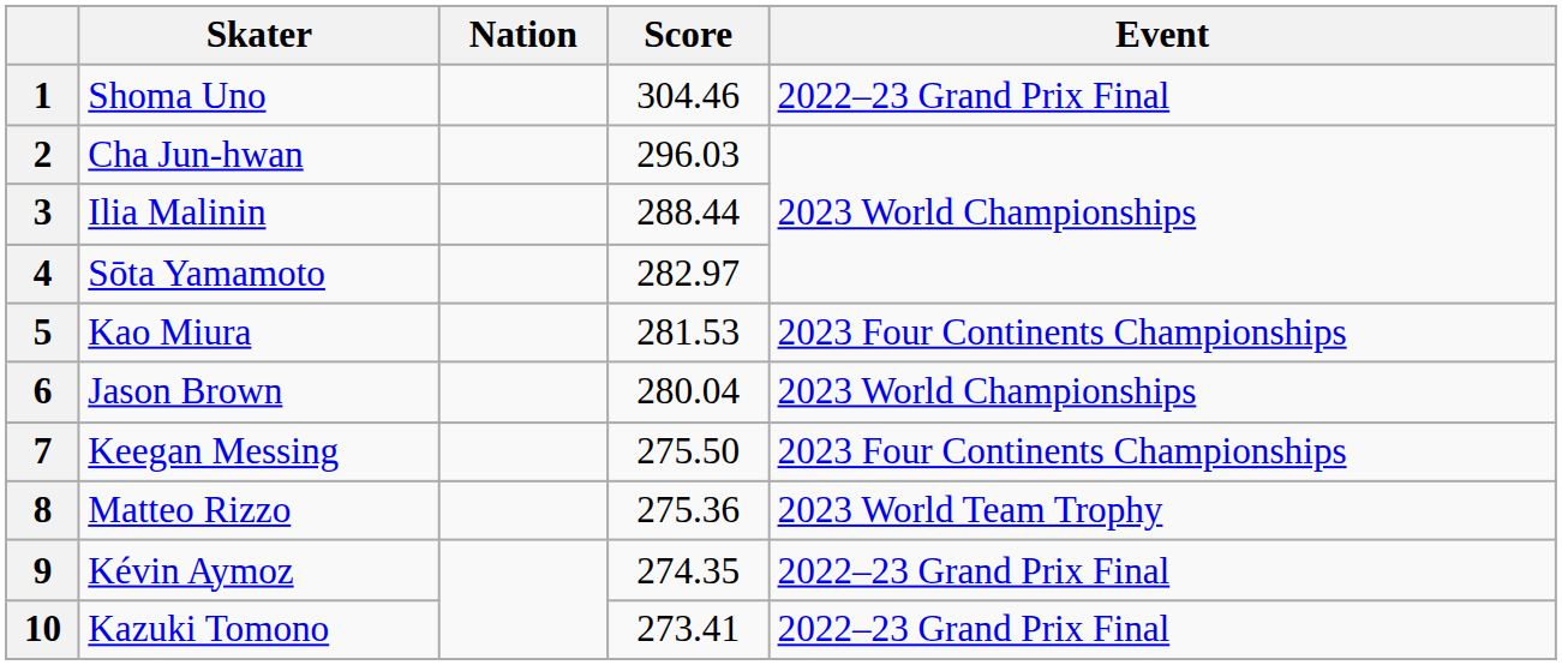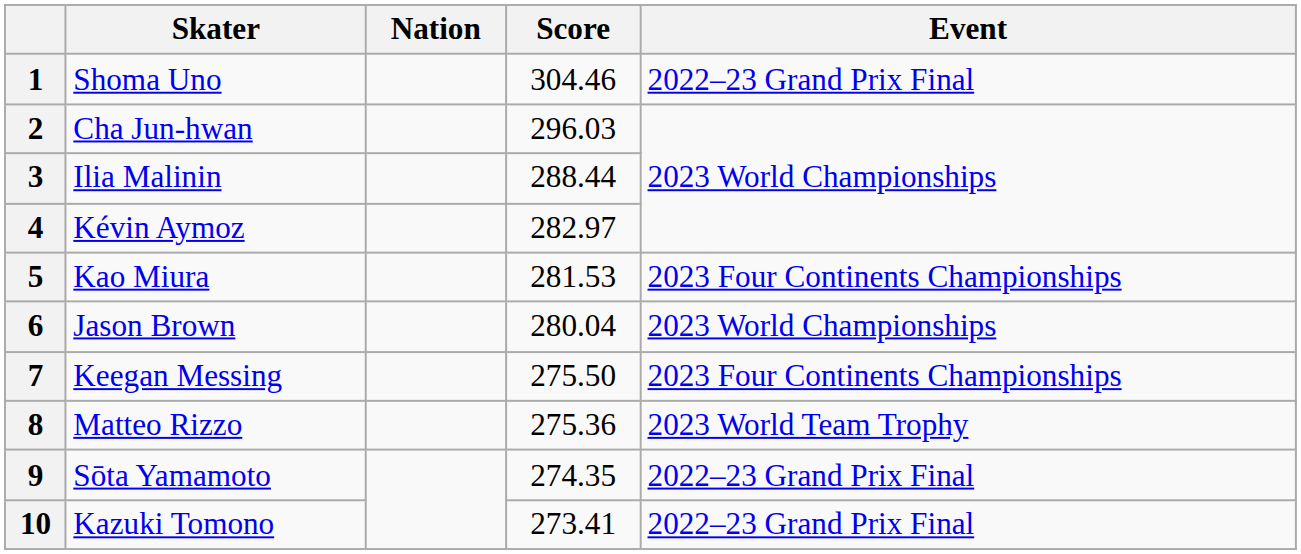4 | Skater: Sōta Yamamoto -> Kévin Aymoz
9 | Skater: Kévin Aymoz -> Sōta Yamamoto
